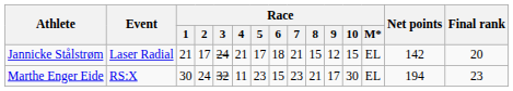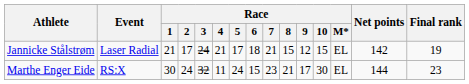Jannicke Stålstrøm | Final rank: 20 -> 19
Marthe Enger Eide | Race / 5: 23 -> 24
Marthe Enger Eide | Net points: 194 -> 144
